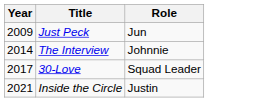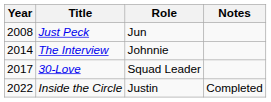+ column: Notes | Completed
Just Peck | Year: 2009 -> 2008
Inside the Circle | Year: 2021 -> 2022
